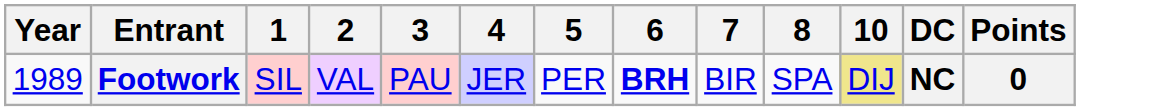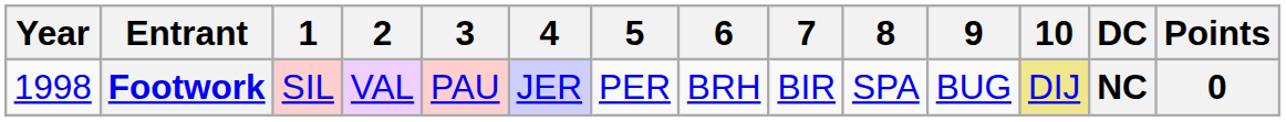+ column: 9 | BUG
Footwork | Year: 1989 -> 1998
Footwork | 6: bold -> normal
